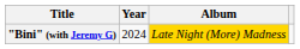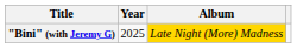"Bini" (with Jeremy G) | Year: 2024 -> 2025
